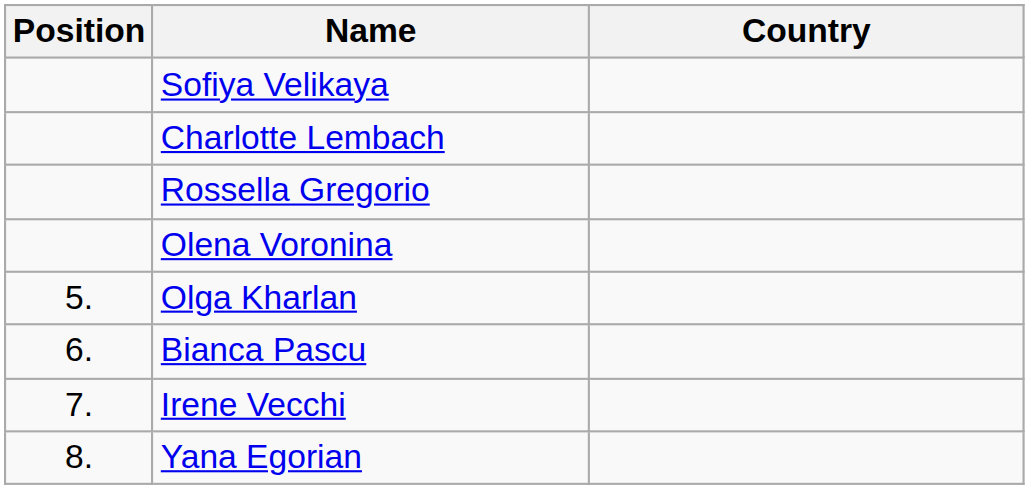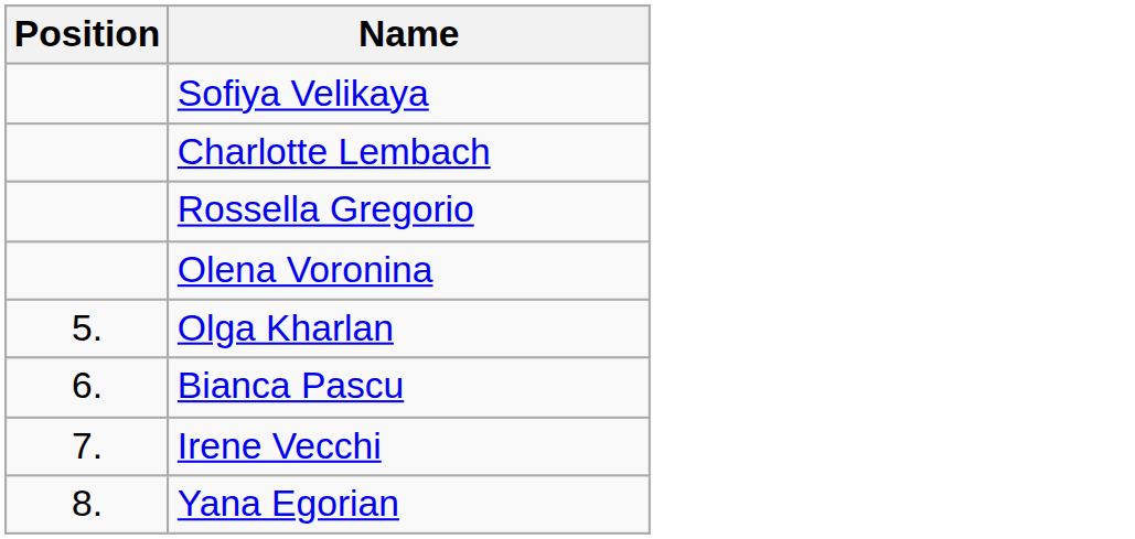- column: Country
